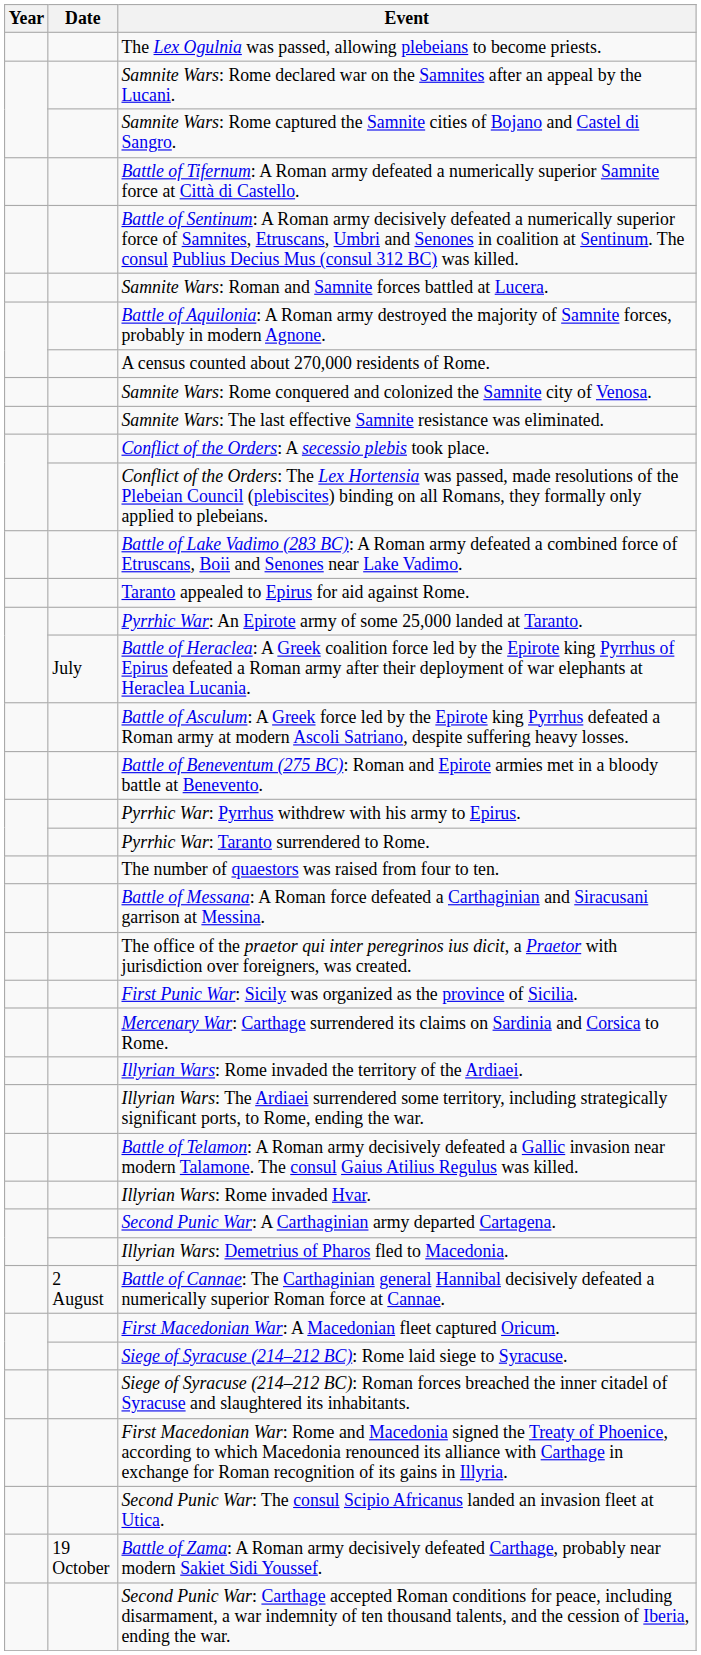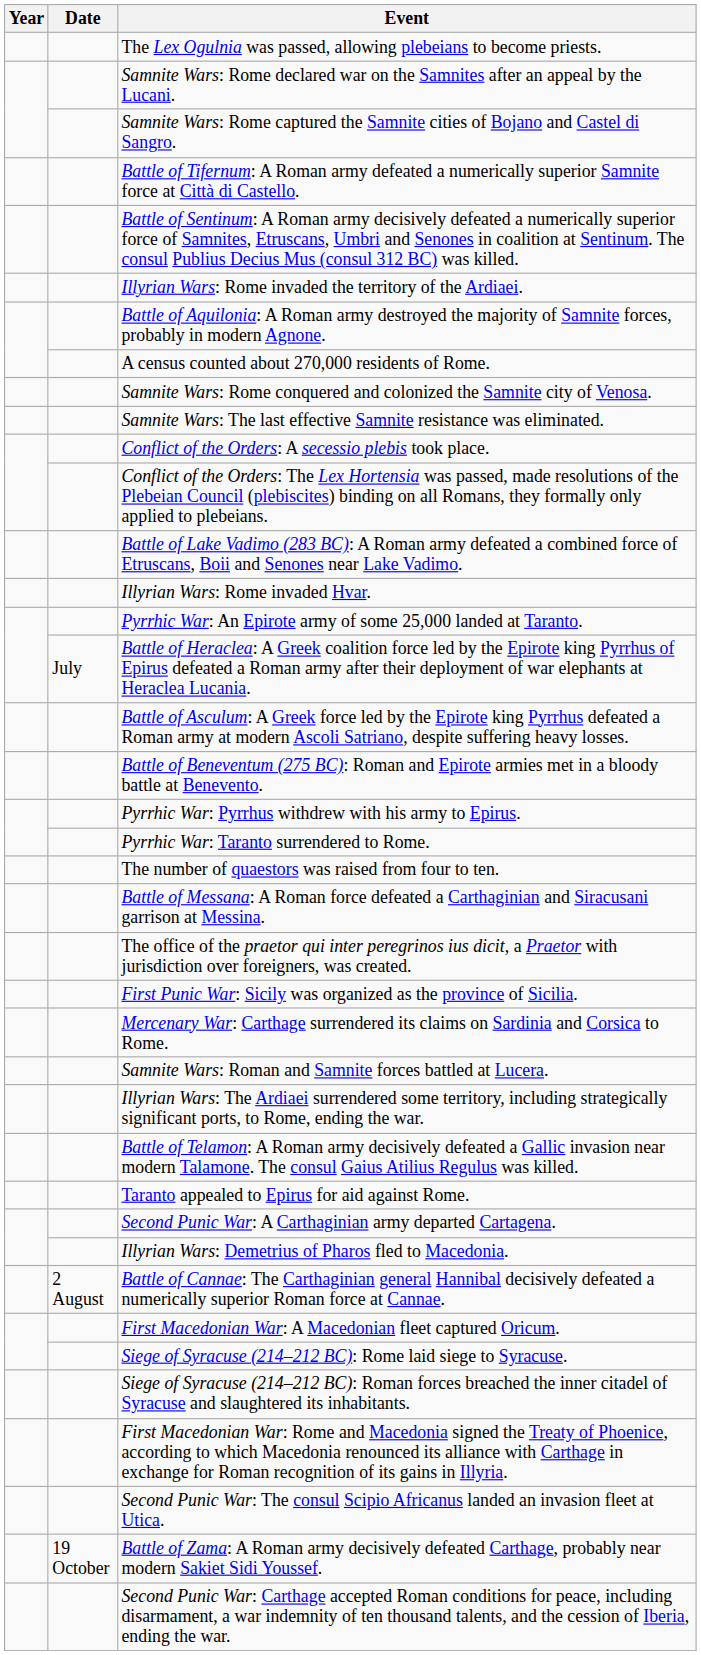rows swapped: Samnite Wars: Roman and Samnite forces battled at Lucera. <-> Illyrian Wars: Rome invaded the territory of the Ardiaei.
rows swapped: Taranto appealed to Epirus for aid against Rome. <-> Illyrian Wars: Rome invaded Hvar.
